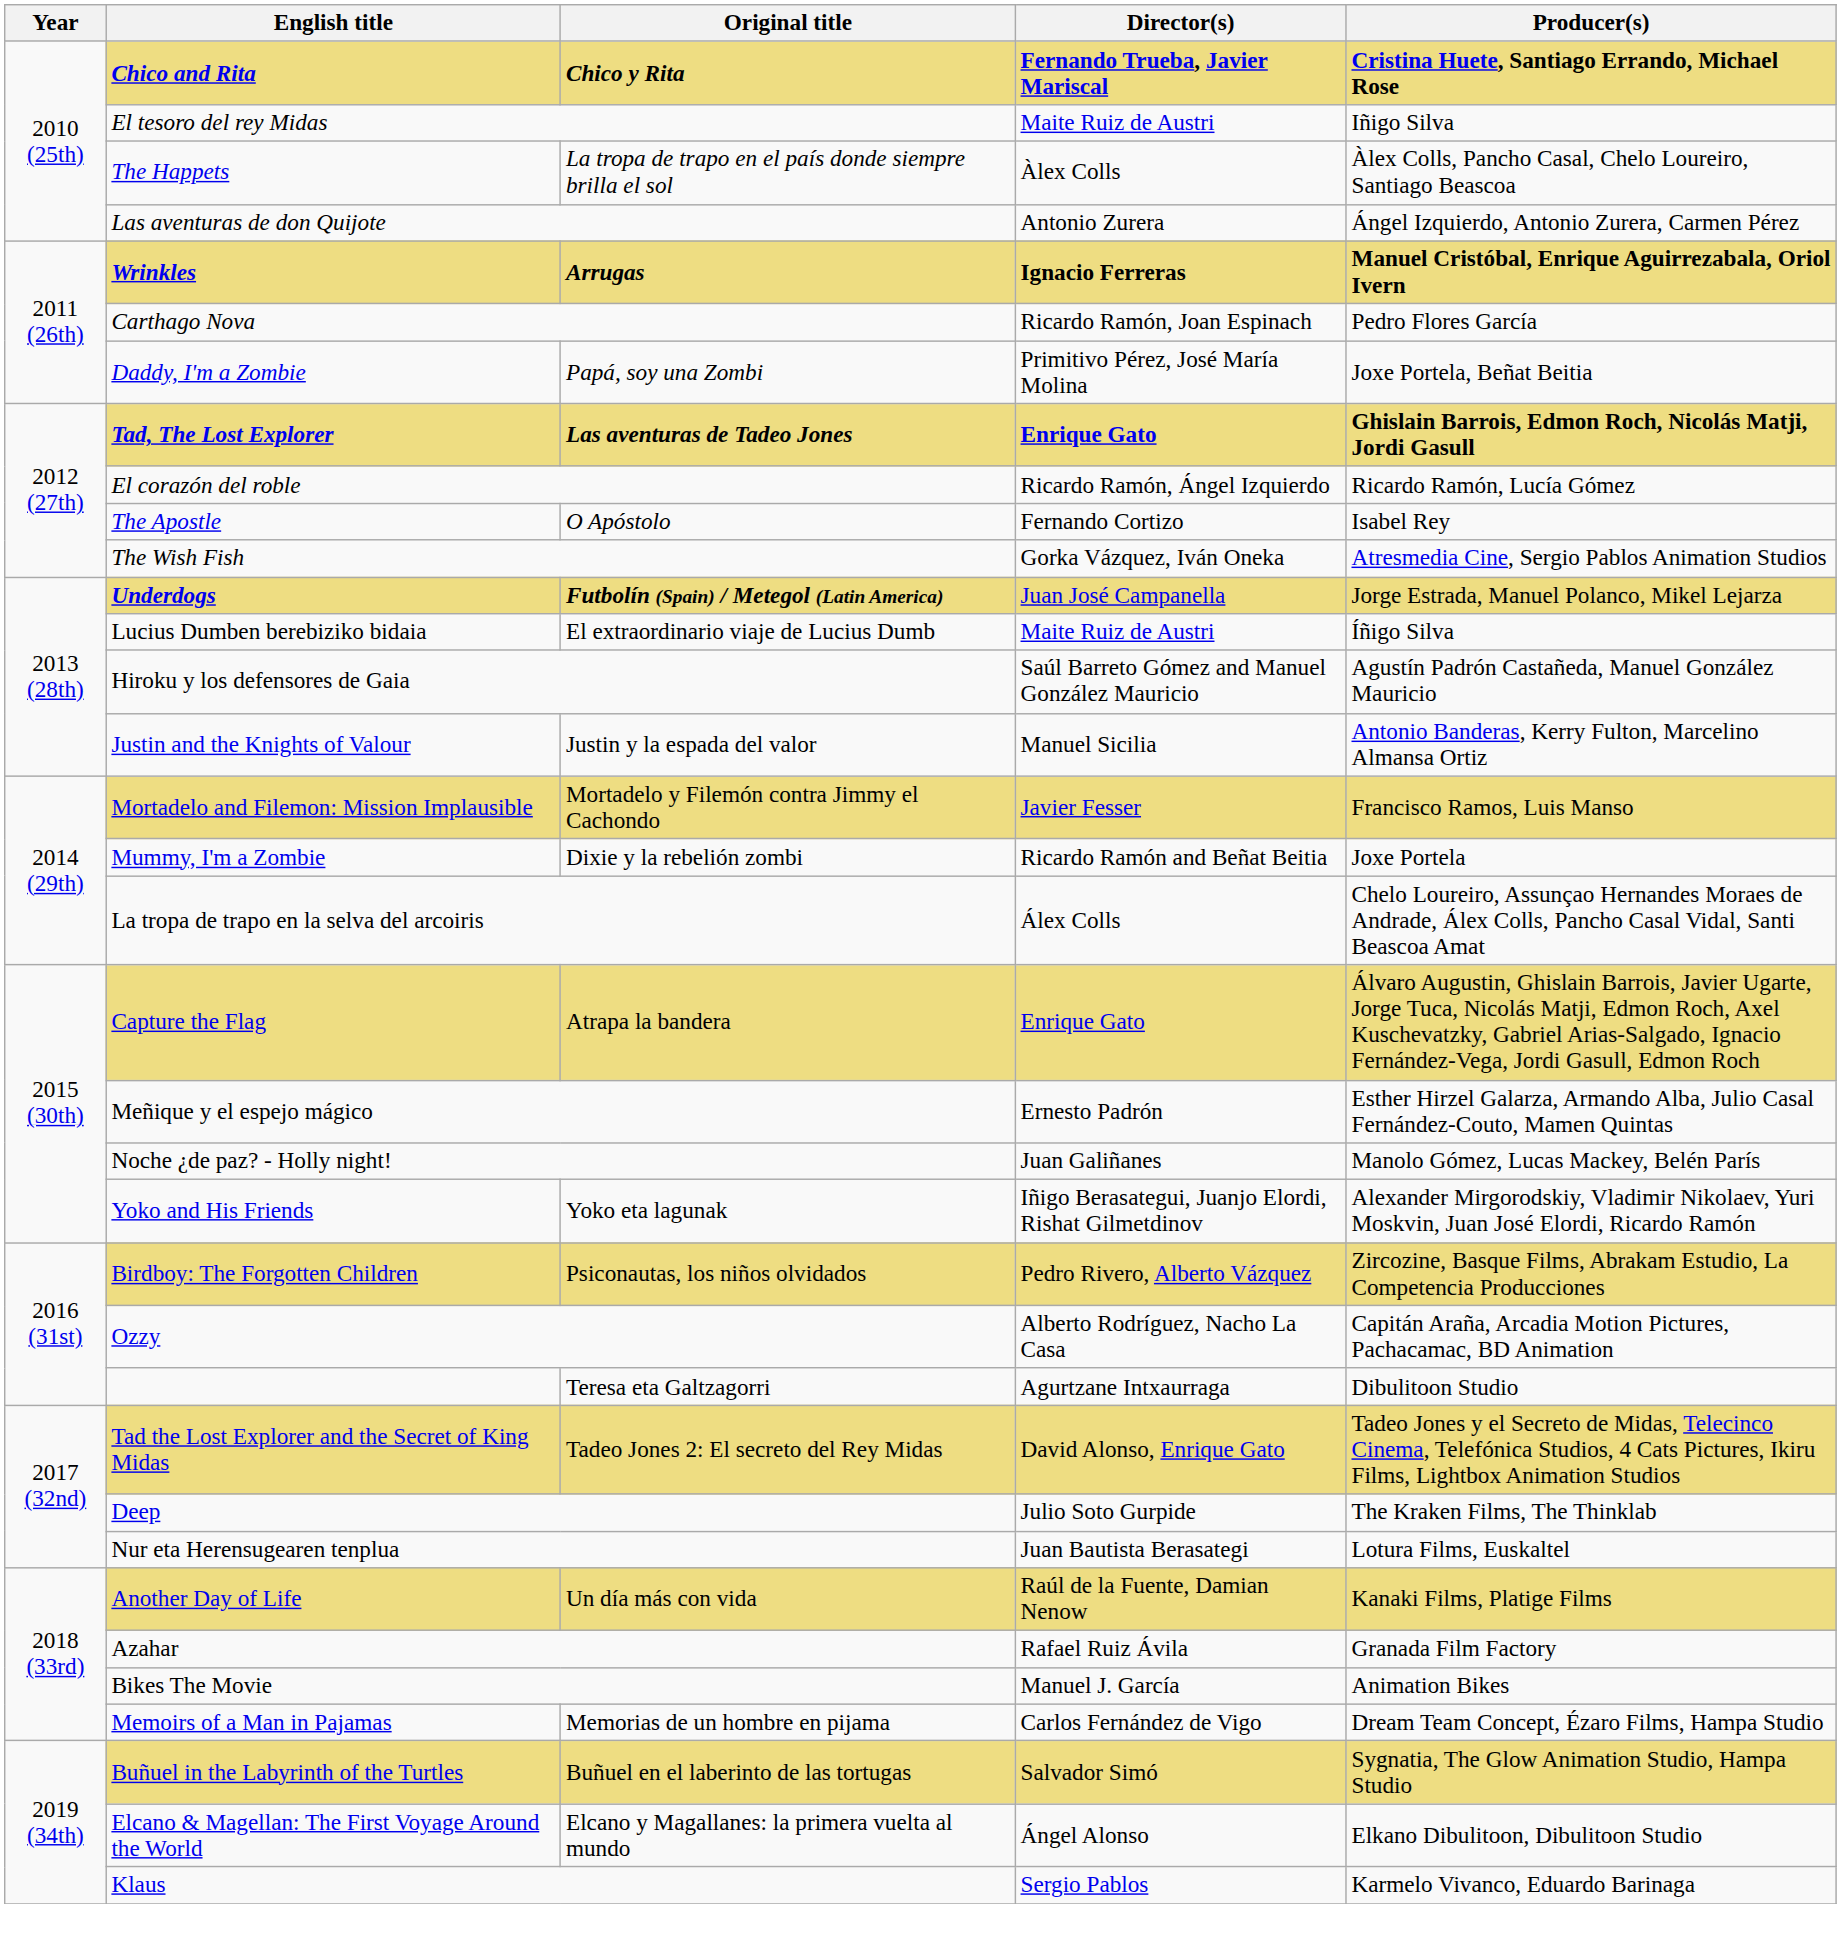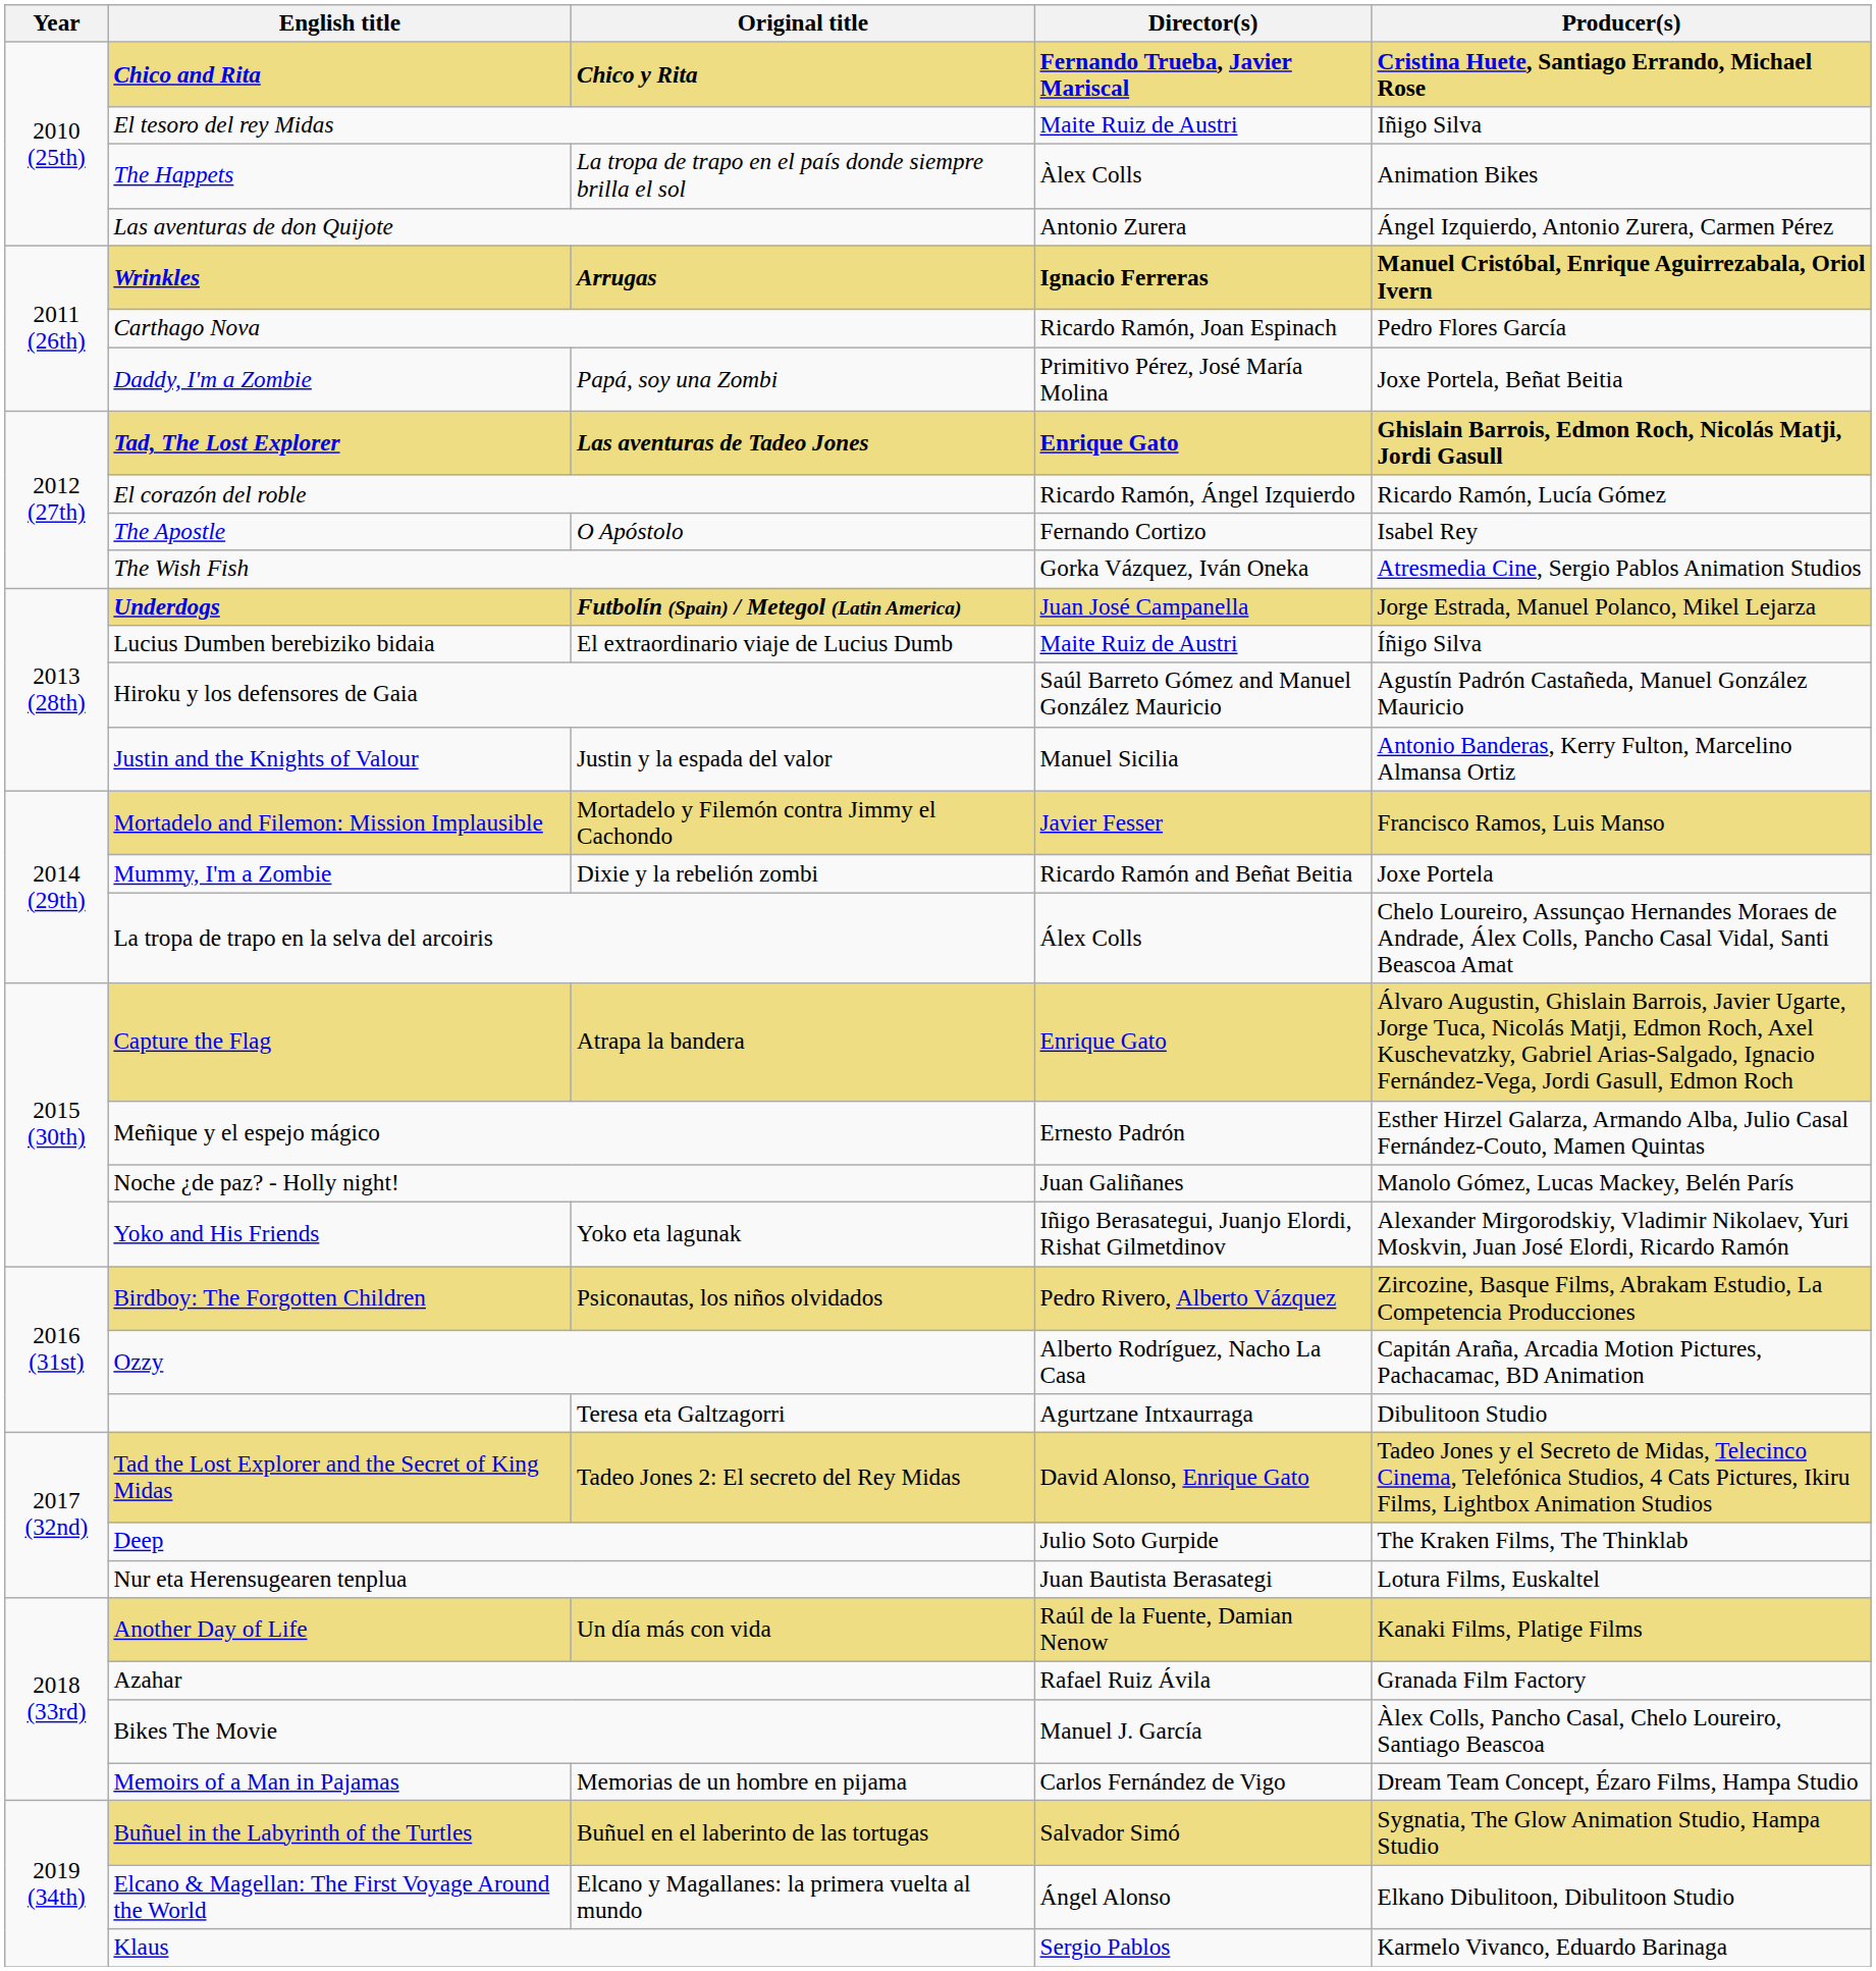The Happets | Producer(s): Àlex Colls, Pancho Casal, Chelo Loureiro, Santiago Beascoa -> Animation Bikes
Bikes The Movie | Producer(s): Animation Bikes -> Àlex Colls, Pancho Casal, Chelo Loureiro, Santiago Beascoa
